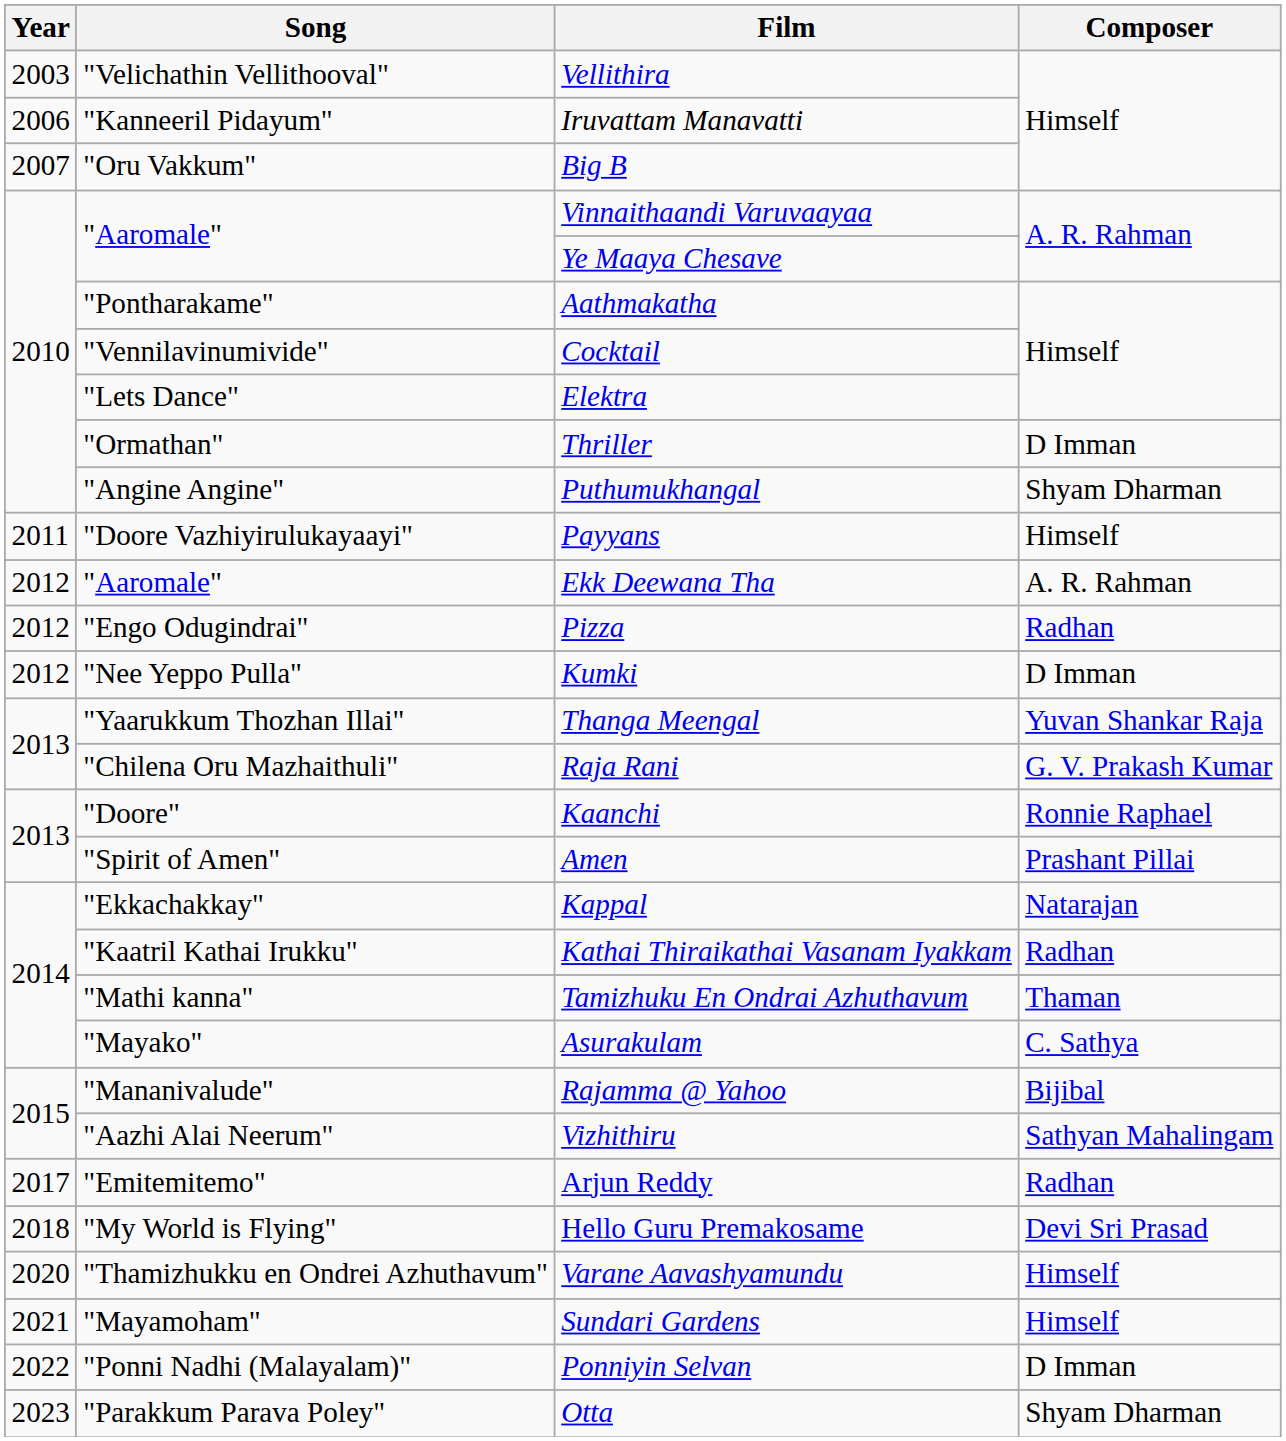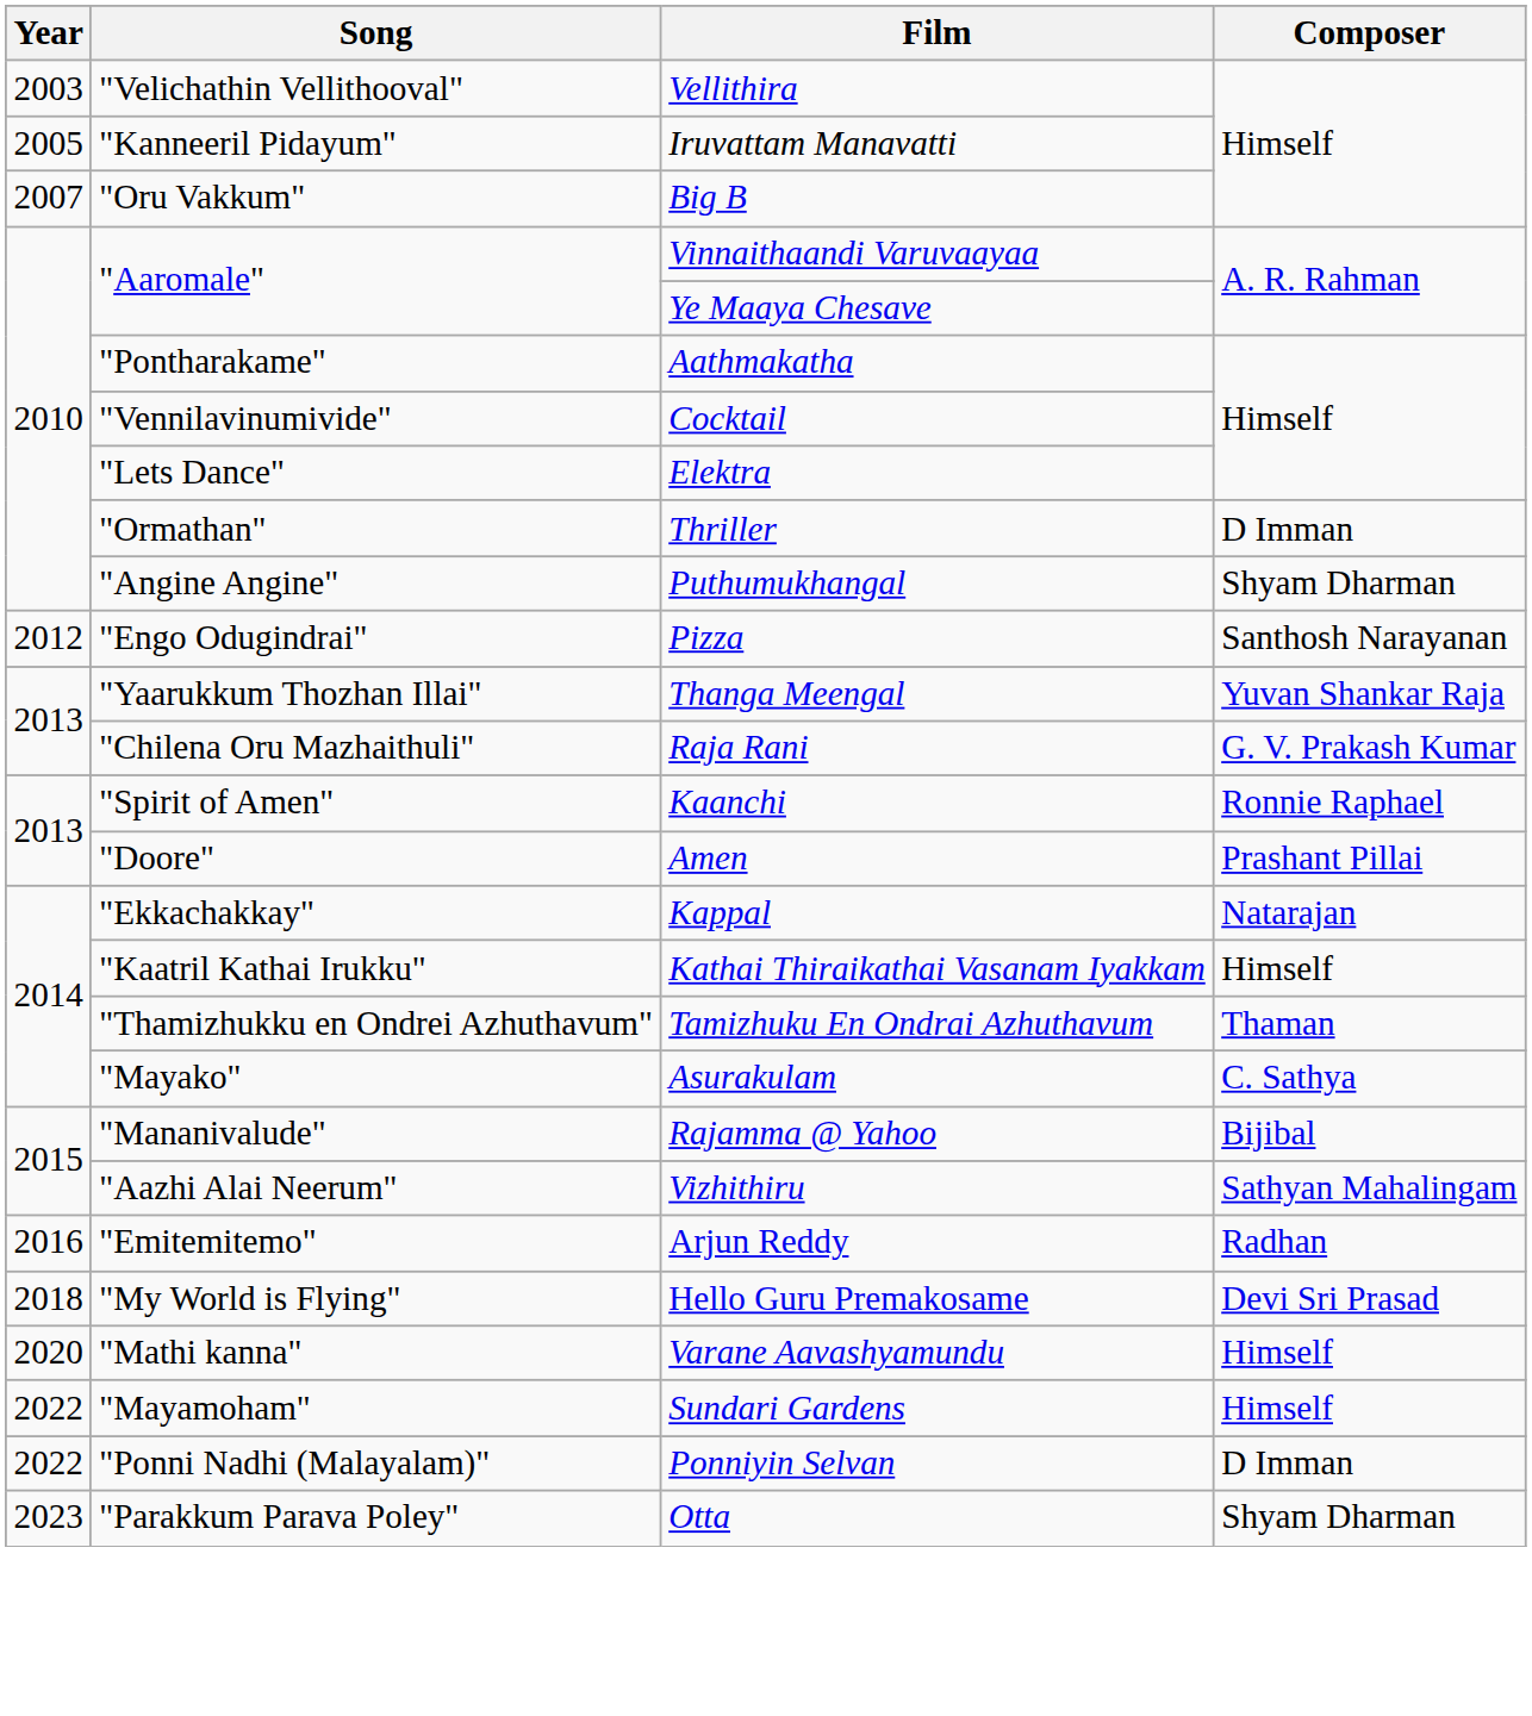Iruvattam Manavatti | Year: 2006 -> 2005
- row: 2011 | "Doore Vazhiyirulukayaayi" | Payyans | Himself
- row: 2012 | "Aaromale" | Ekk Deewana Tha | A. R. Rahman
Pizza | Composer: Radhan -> Santhosh Narayanan
- row: 2012 | "Nee Yeppo Pulla" | Kumki | D Imman
Kaanchi | Song: "Doore" -> "Spirit of Amen"
Amen | Song: "Spirit of Amen" -> "Doore"
Kathai Thiraikathai Vasanam Iyakkam | Composer: Radhan -> Himself
Tamizhuku En Ondrai Azhuthavum | Song: "Mathi kanna" -> "Thamizhukku en Ondrei Azhuthavum"
Arjun Reddy | Year: 2017 -> 2016
Varane Aavashyamundu | Song: "Thamizhukku en Ondrei Azhuthavum" -> "Mathi kanna"
Sundari Gardens | Year: 2021 -> 2022
